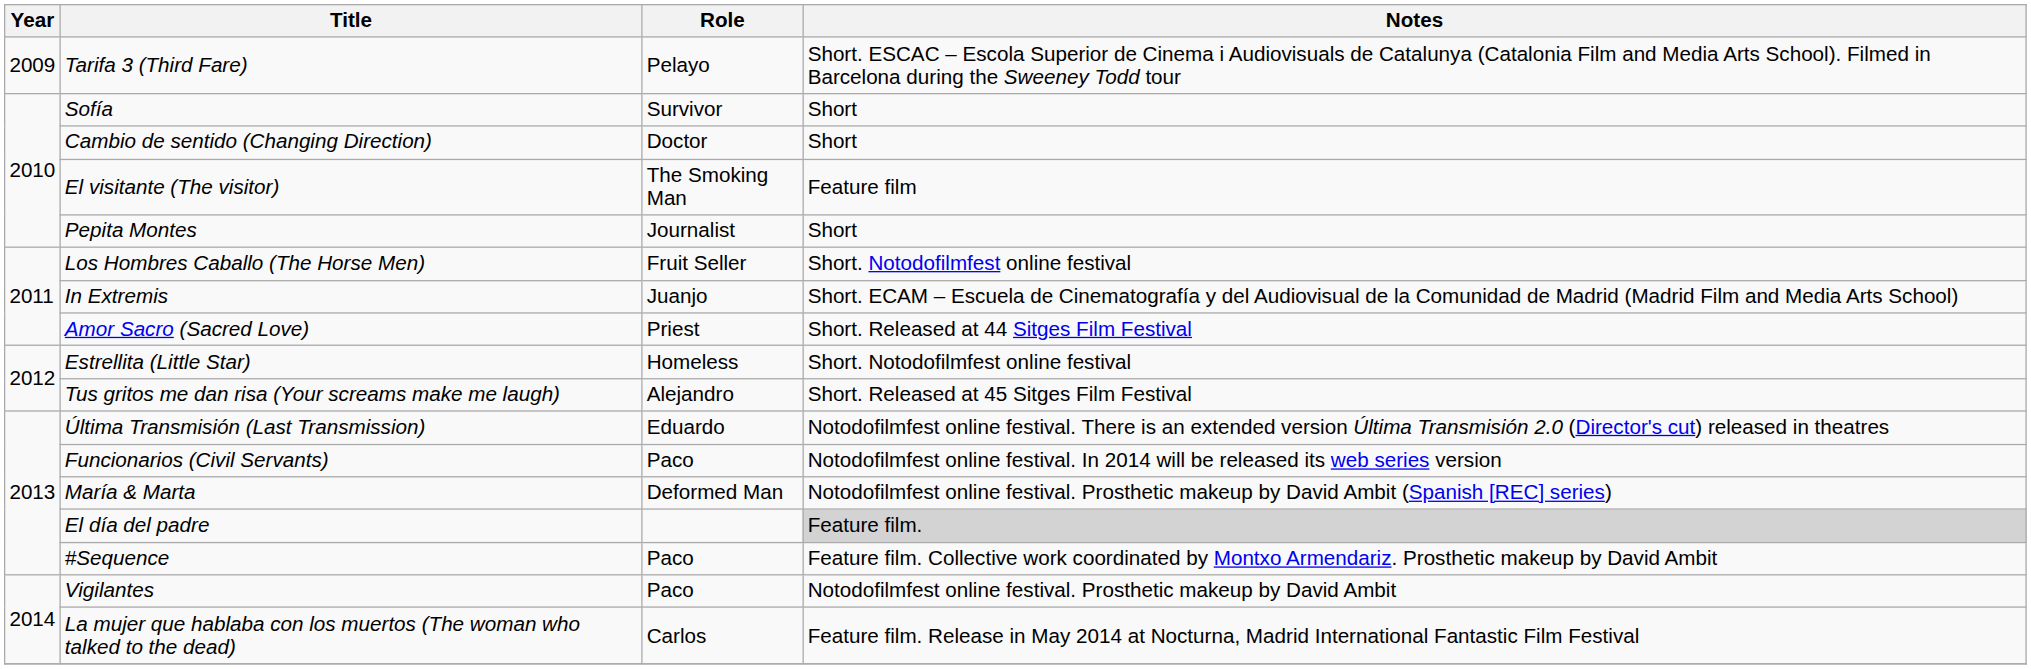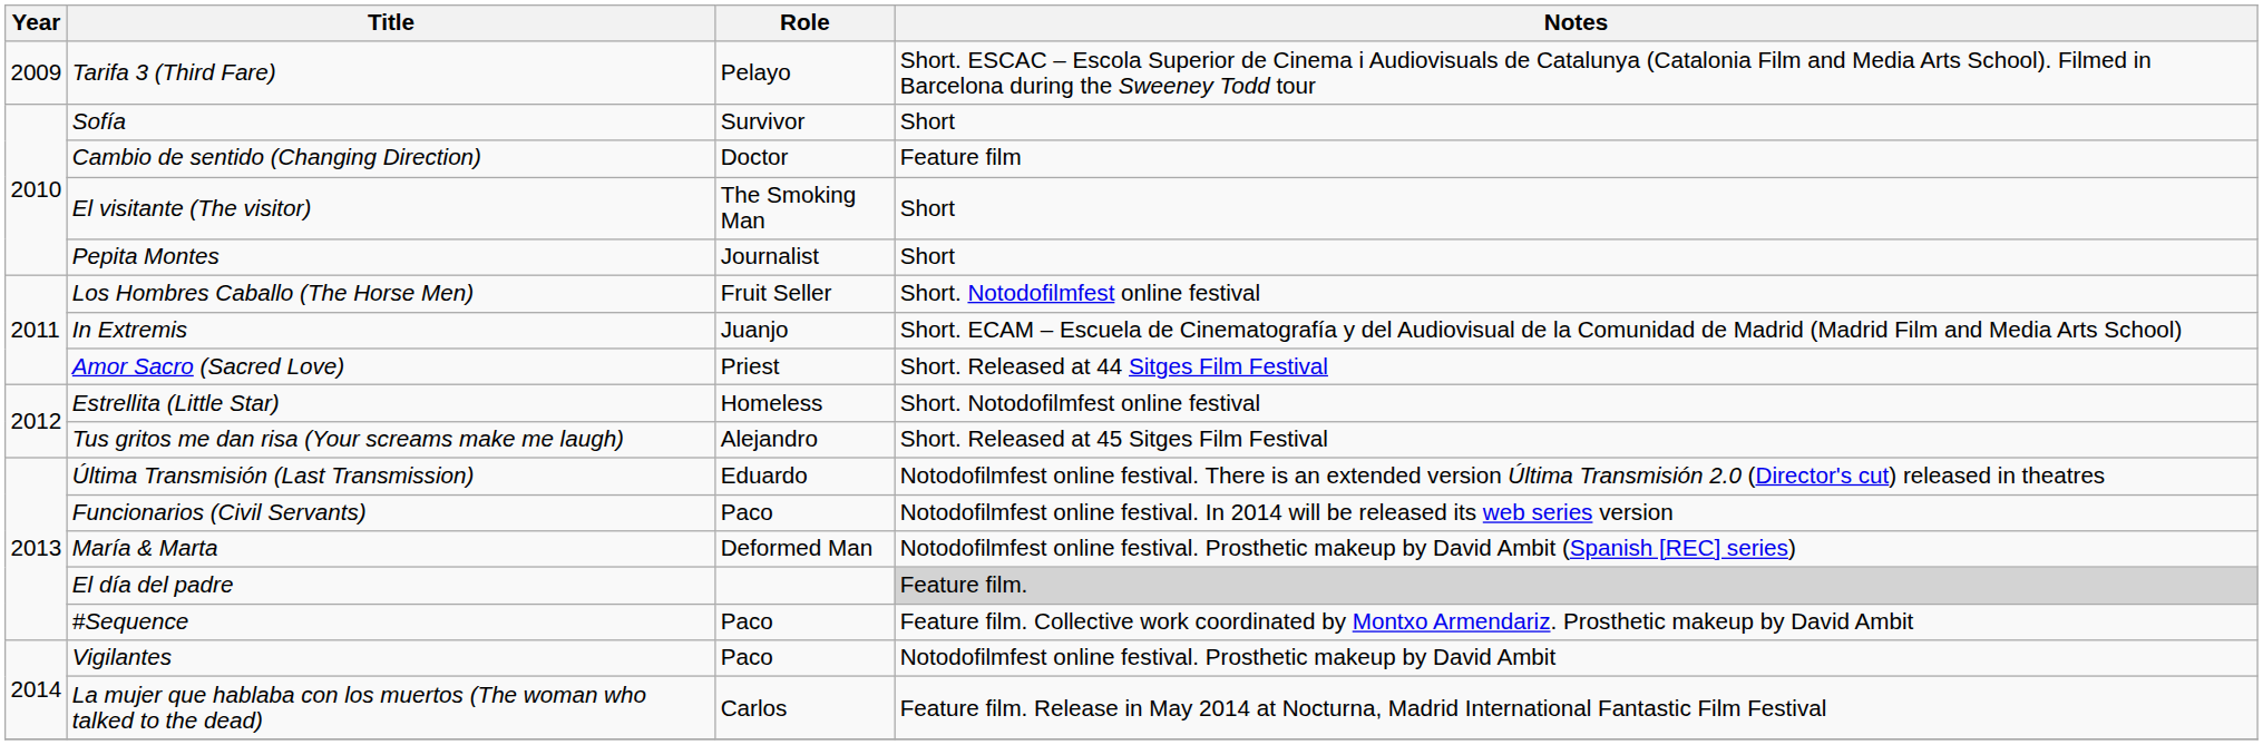Cambio de sentido (Changing Direction) | Notes: Short -> Feature film
El visitante (The visitor) | Notes: Feature film -> Short
